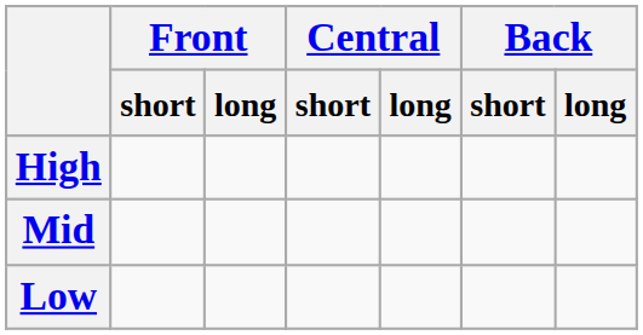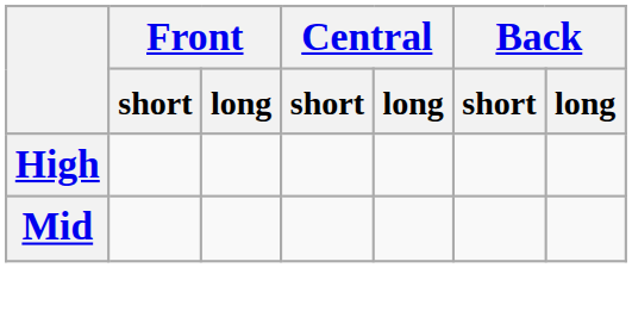- row: Low
